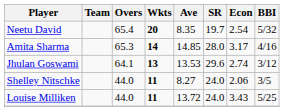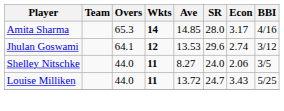- row: Neetu David | 65.4 | 20 | 8.35 | 19.7 | 2.54 | 5/32
Jhulan Goswami | Wkts: 13 -> 12
Louise Milliken | SR: 24.0 -> 24.7
